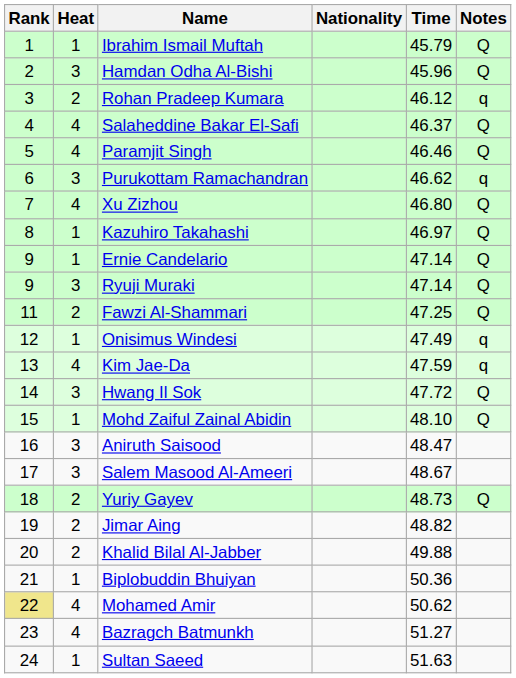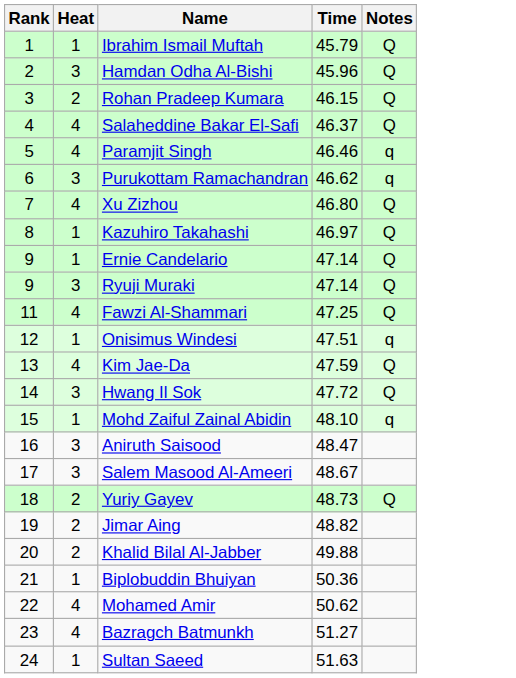- column: Nationality
Rohan Pradeep Kumara | Time: 46.12 -> 46.15
Rohan Pradeep Kumara | Notes: q -> Q
Paramjit Singh | Notes: Q -> q
Fawzi Al-Shammari | Heat: 2 -> 4
Onisimus Windesi | Time: 47.49 -> 47.51
Kim Jae-Da | Notes: q -> Q
Mohd Zaiful Zainal Abidin | Notes: Q -> q
Mohamed Amir | Rank: khaki background -> no background
